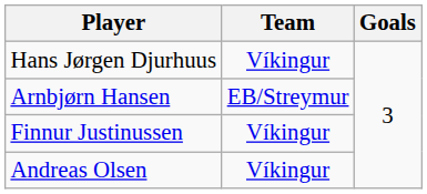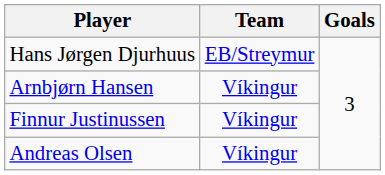Hans Jørgen Djurhuus | Team: Víkingur -> EB/Streymur
Arnbjørn Hansen | Team: EB/Streymur -> Víkingur
